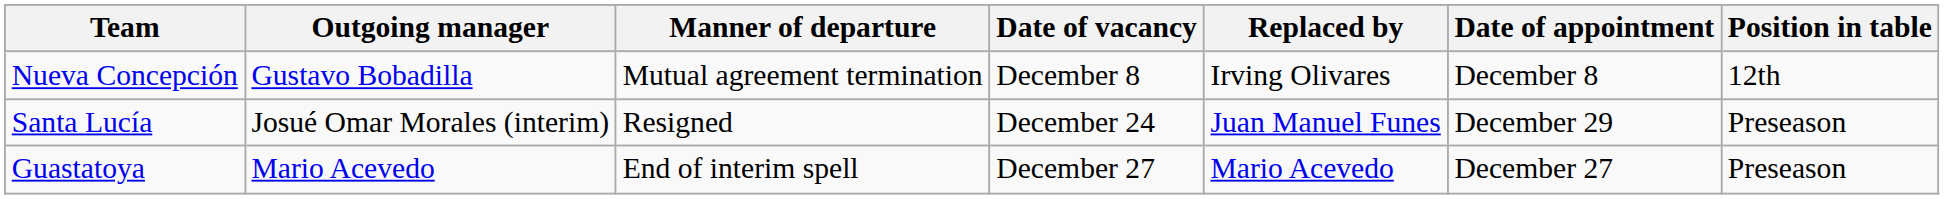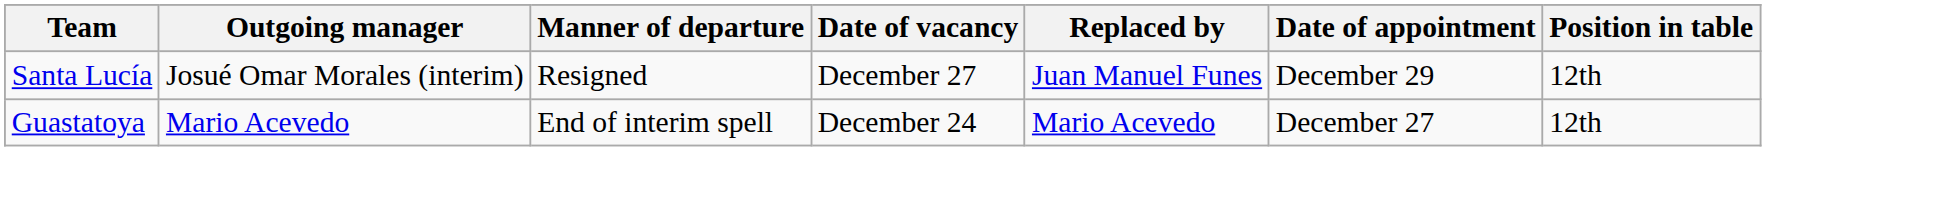- row: Nueva Concepción | Gustavo Bobadilla | Mutual agreement termination | December 8 | Irving Olivares | December 8 | 12th
Santa Lucía | Date of vacancy: December 24 -> December 27
Santa Lucía | Position in table: Preseason -> 12th
Guastatoya | Date of vacancy: December 27 -> December 24
Guastatoya | Position in table: Preseason -> 12th
